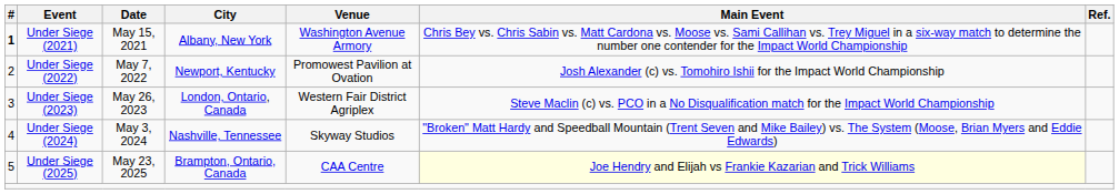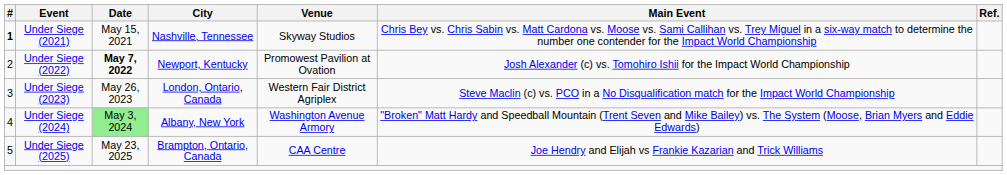Under Siege (2021) | City: Albany, New York -> Nashville, Tennessee
Under Siege (2021) | Venue: Washington Avenue Armory -> Skyway Studios
Under Siege (2022) | Date: normal -> bold
Under Siege (2024) | Date: no background -> lightgreen background
Under Siege (2024) | City: Nashville, Tennessee -> Albany, New York
Under Siege (2024) | Venue: Skyway Studios -> Washington Avenue Armory
Under Siege (2025) | Main Event: lightyellow background -> no background
